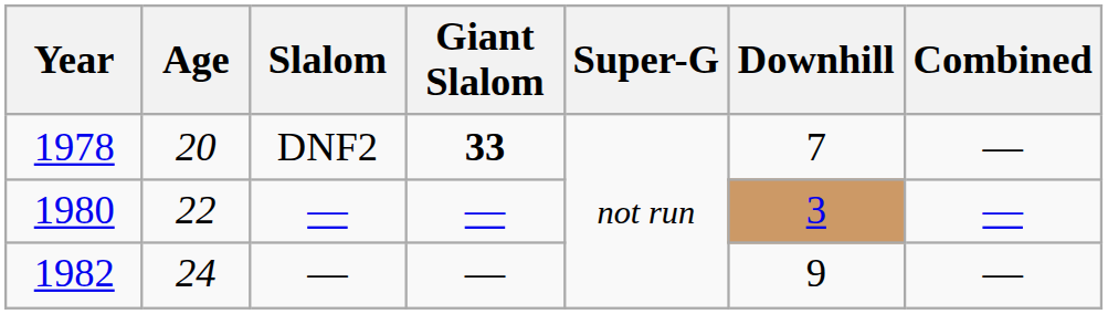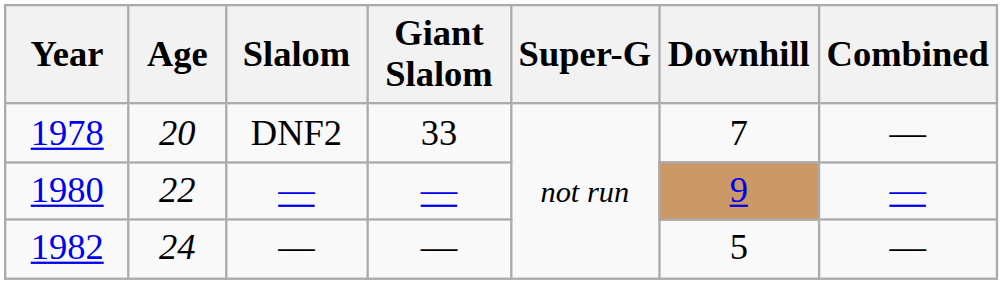1978 | Giant Slalom: bold -> normal
1980 | Downhill: 3 -> 9
1982 | Downhill: 9 -> 5
